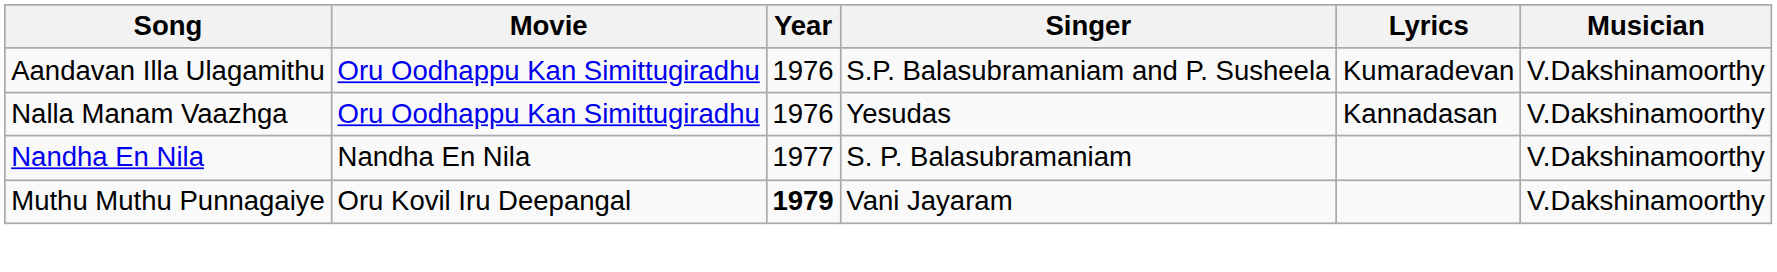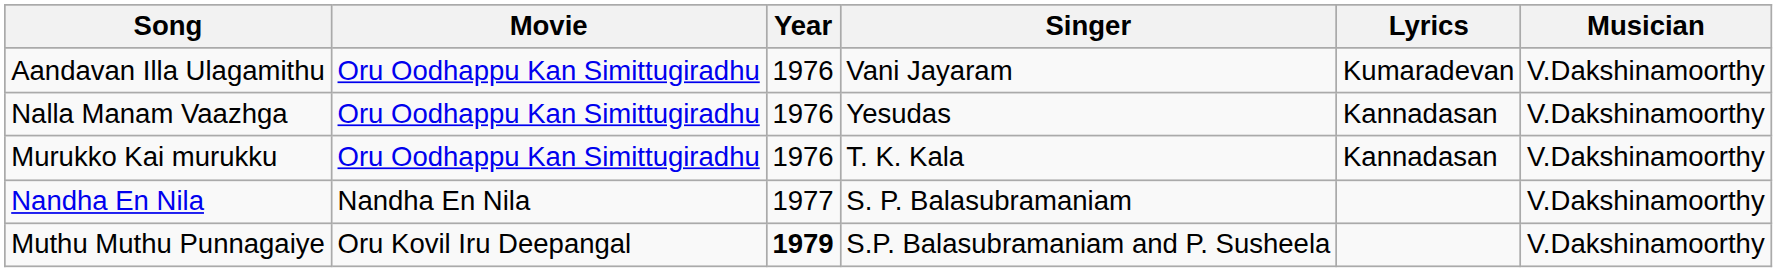Aandavan Illa Ulagamithu | Singer: S.P. Balasubramaniam and P. Susheela -> Vani Jayaram
+ row: Murukko Kai murukku | Oru Oodhappu Kan Simittugiradhu | 1976 | T. K. Kala | Kannadasan | V.Dakshinamoorthy
Muthu Muthu Punnagaiye | Singer: Vani Jayaram -> S.P. Balasubramaniam and P. Susheela
